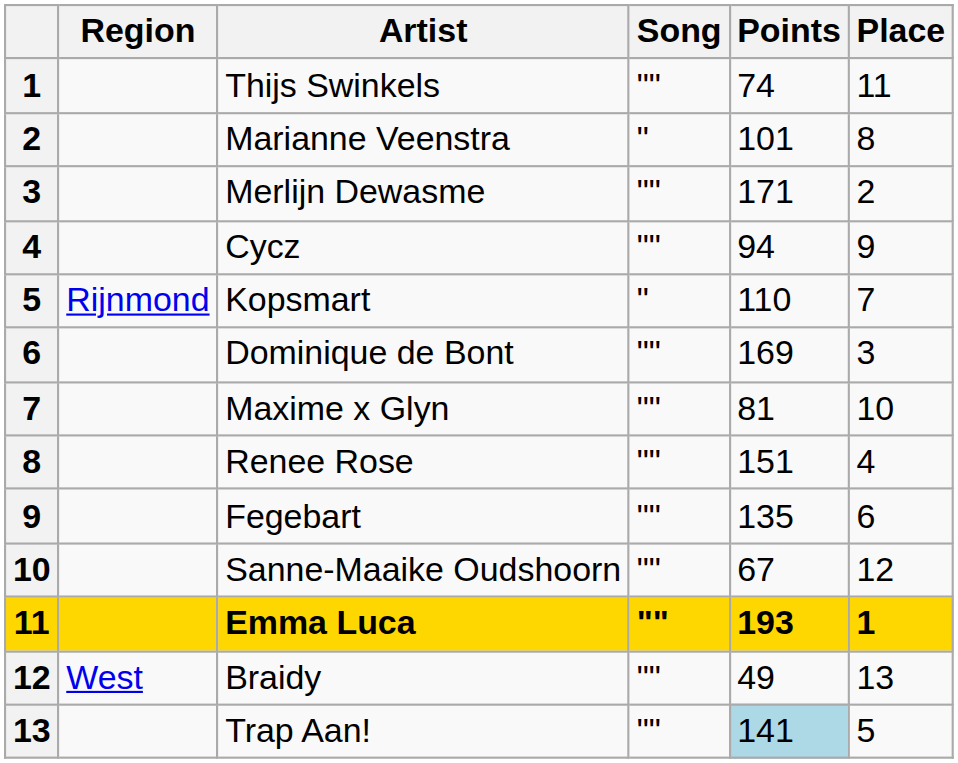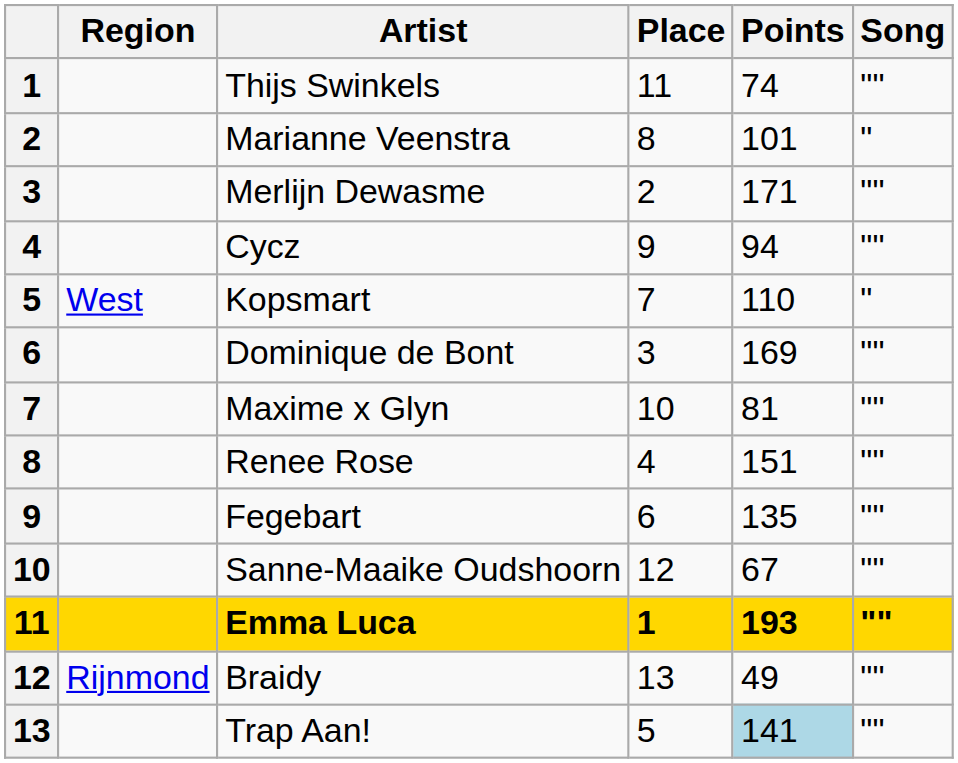columns swapped: Song <-> Place
Kopsmart | Region: Rijnmond -> West
Braidy | Region: West -> Rijnmond
